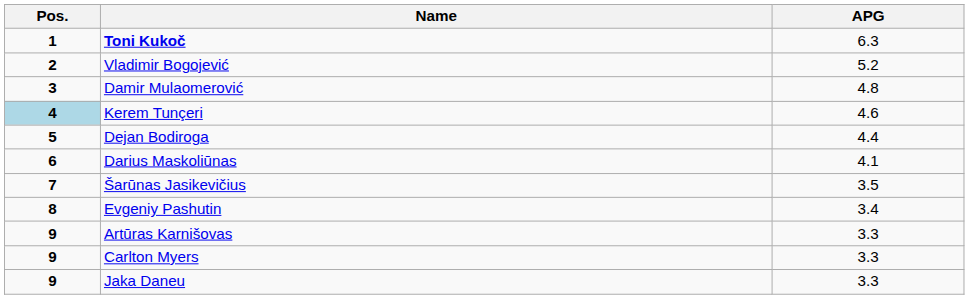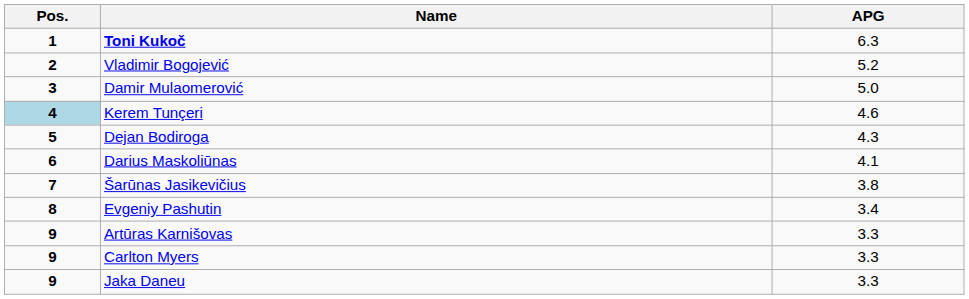Damir Mulaomerović | APG: 4.8 -> 5.0
Dejan Bodiroga | APG: 4.4 -> 4.3
Šarūnas Jasikevičius | APG: 3.5 -> 3.8
